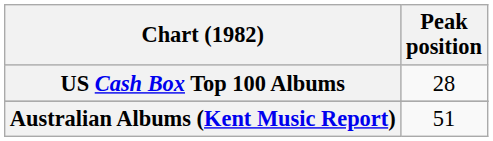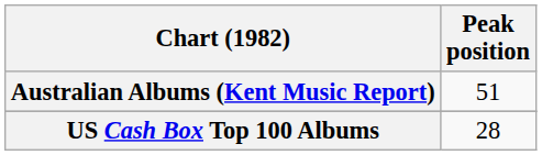rows swapped: Australian Albums (Kent Music Report) <-> US Cash Box Top 100 Albums
